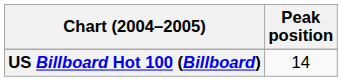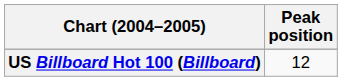US Billboard Hot 100 (Billboard) | Peak position: 14 -> 12
